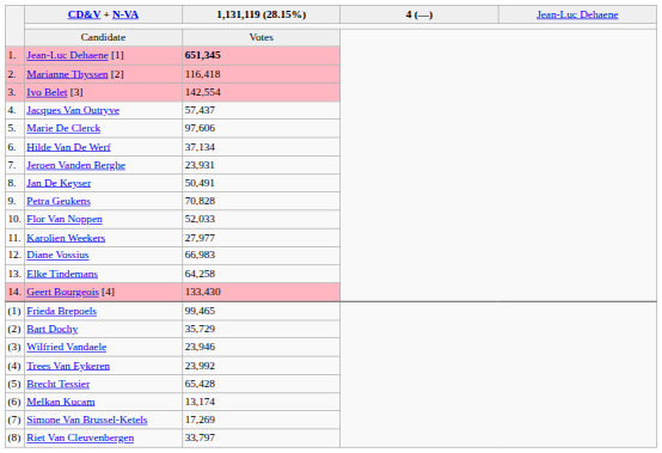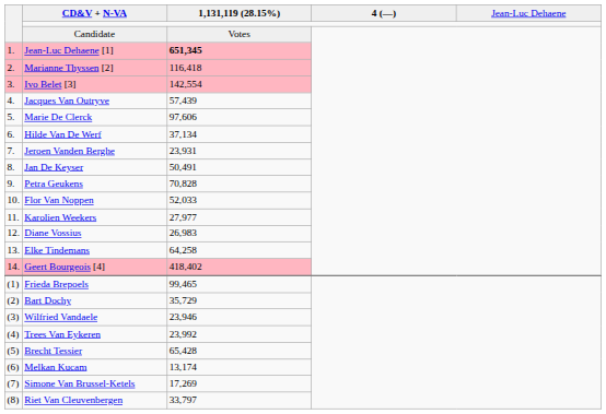Jacques Van Outryve | column 3: 57,437 -> 57,439
Diane Vossius | column 3: 66,983 -> 26,983
Geert Bourgeois [4] | column 3: 133,430 -> 418,402
